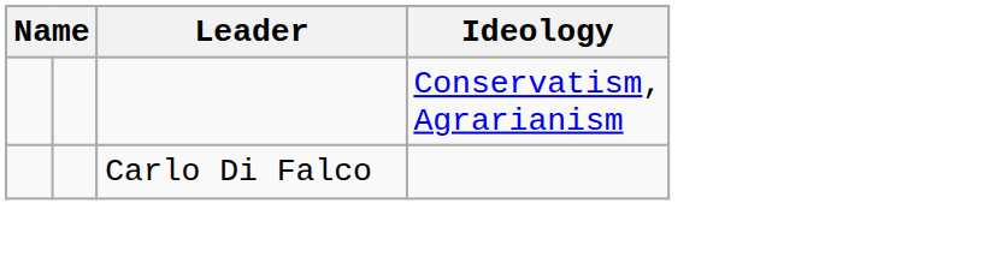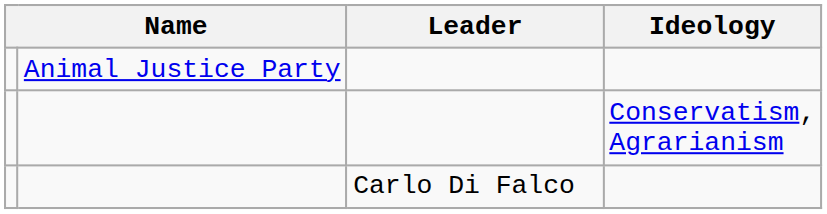+ row: Animal Justice Party
